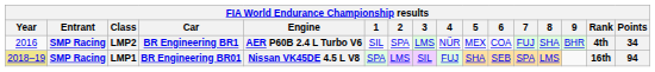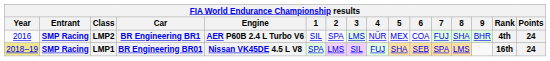LMP2 | Points: 34 -> 24
LMP1 | Points: 94 -> 24
